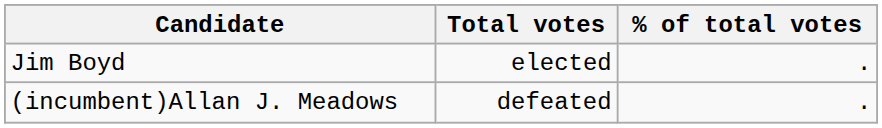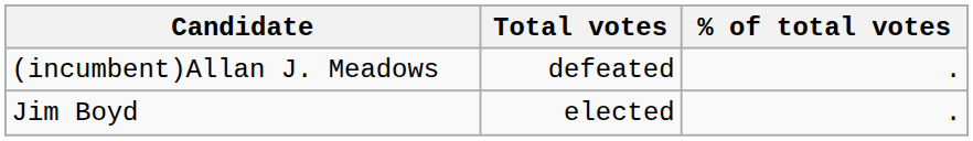rows swapped: Jim Boyd <-> (incumbent)Allan J. Meadows
